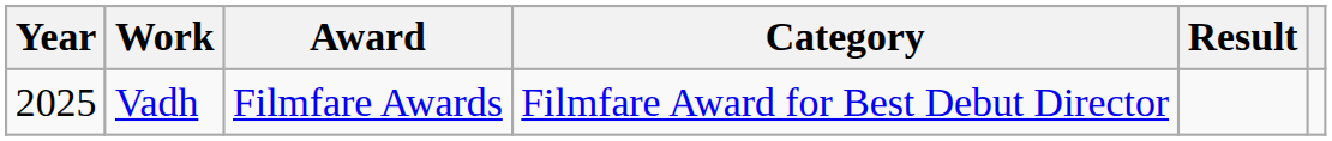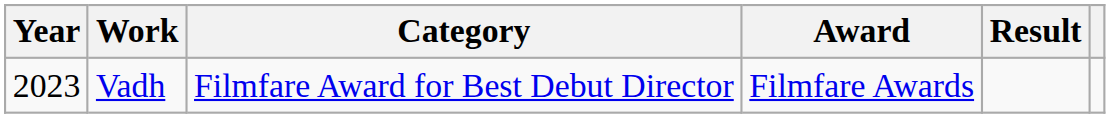columns swapped: Award <-> Category
Vadh | Year: 2025 -> 2023
